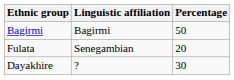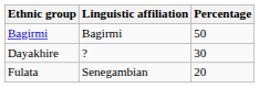rows swapped: Dayakhire <-> Fulata
